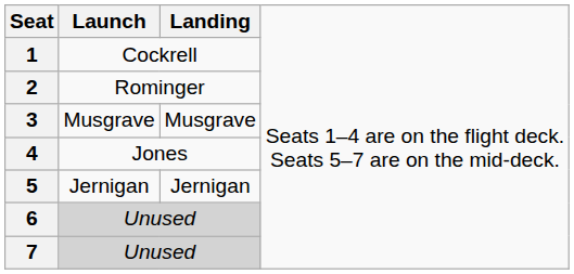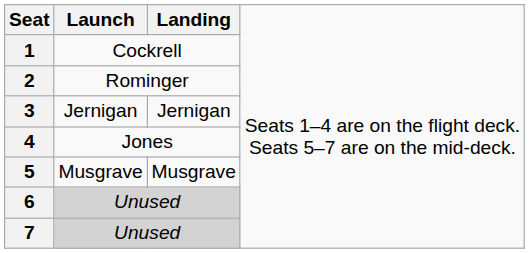3 | column 2: Musgrave -> Jernigan
3 | column 3: Musgrave -> Jernigan
5 | column 2: Jernigan -> Musgrave
5 | column 3: Jernigan -> Musgrave
